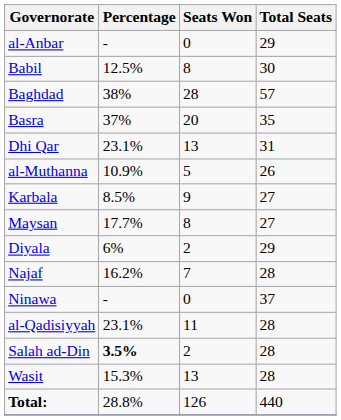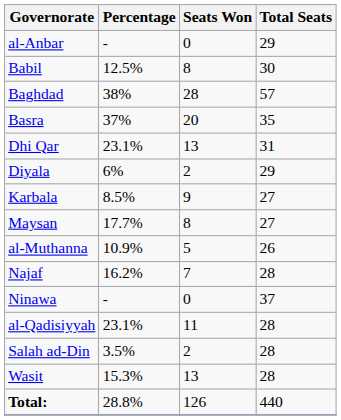rows swapped: Diyala <-> al-Muthanna
Salah ad-Din | Percentage: bold -> normal
